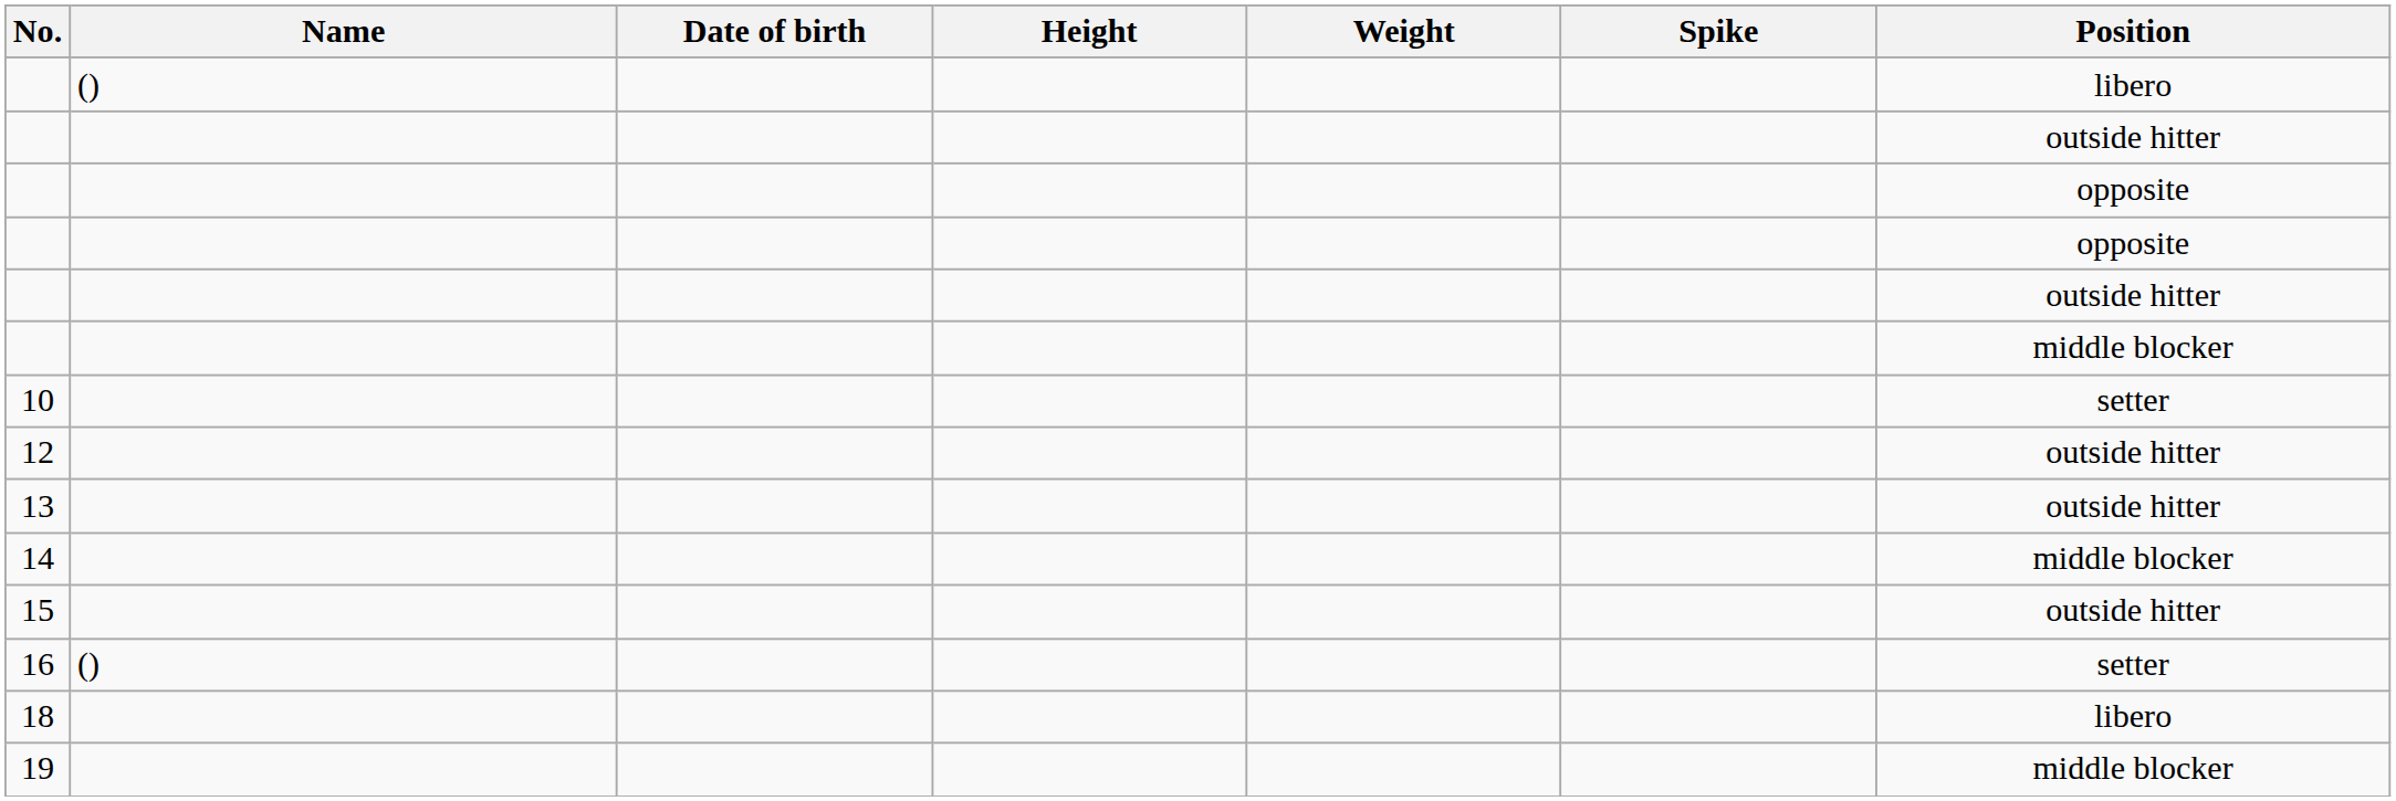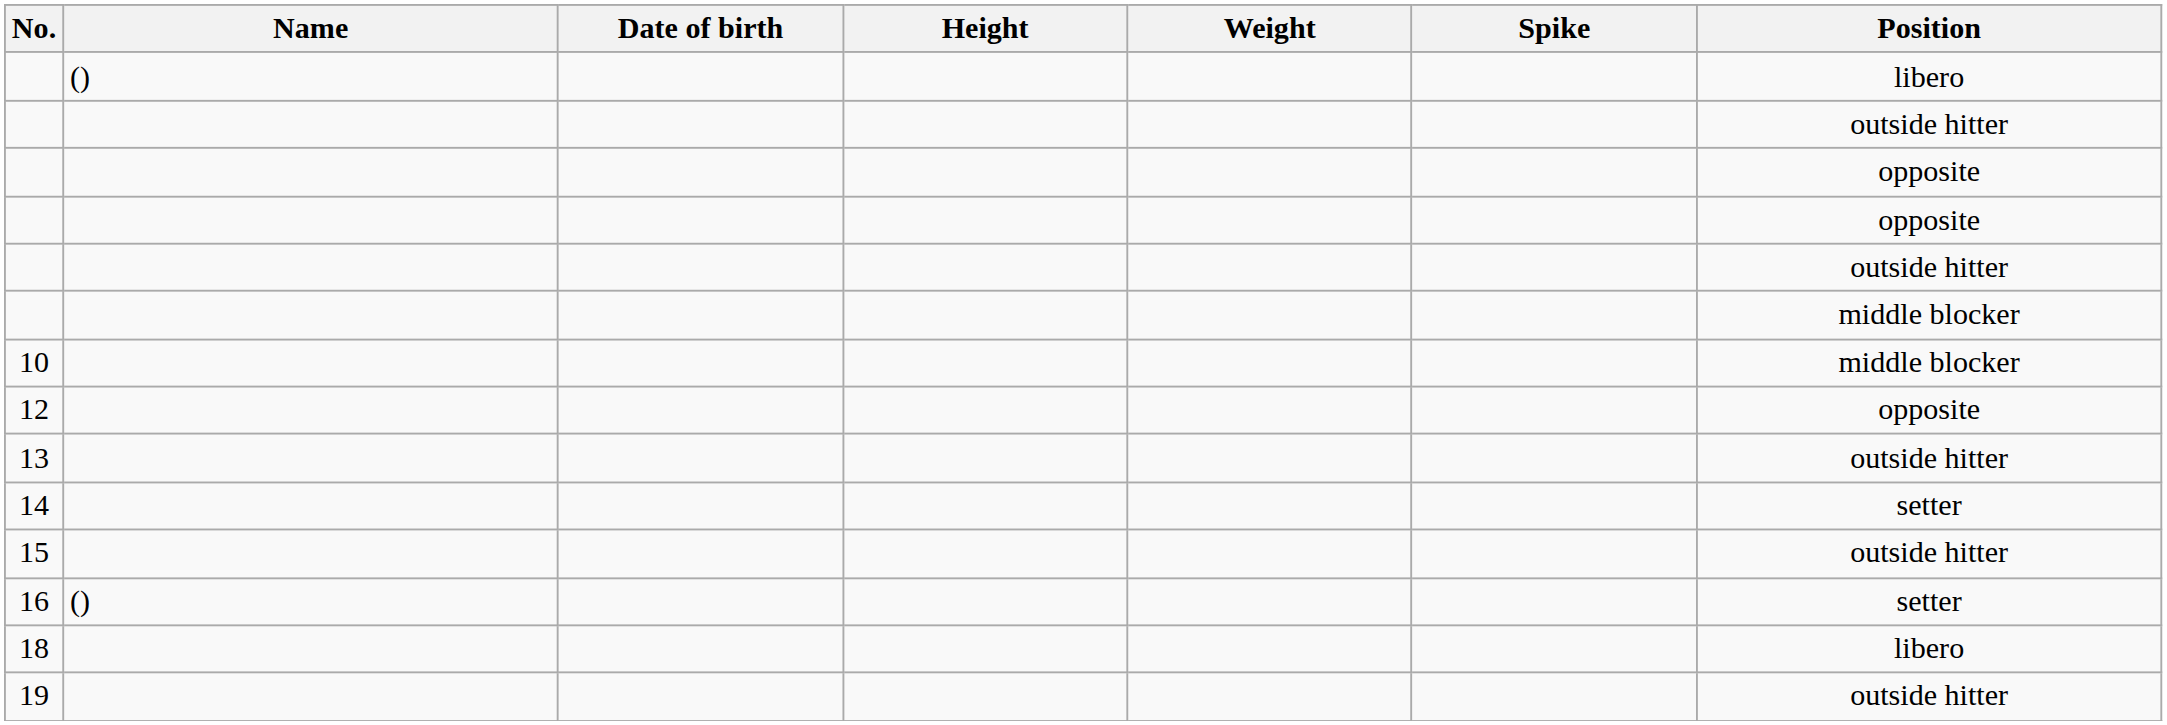10 | Position: setter -> middle blocker
12 | Position: outside hitter -> opposite
14 | Position: middle blocker -> setter
19 | Position: middle blocker -> outside hitter
